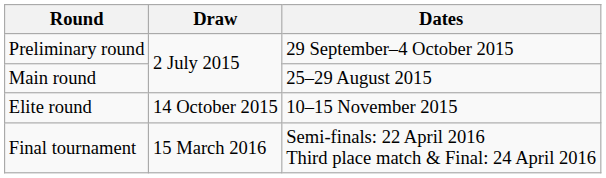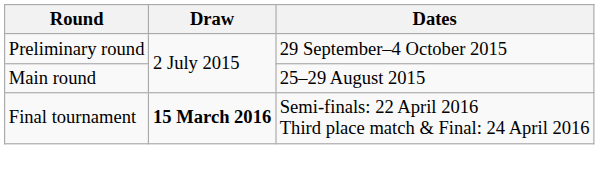- row: Elite round | 14 October 2015 | 10–15 November 2015
Final tournament | Draw: normal -> bold
